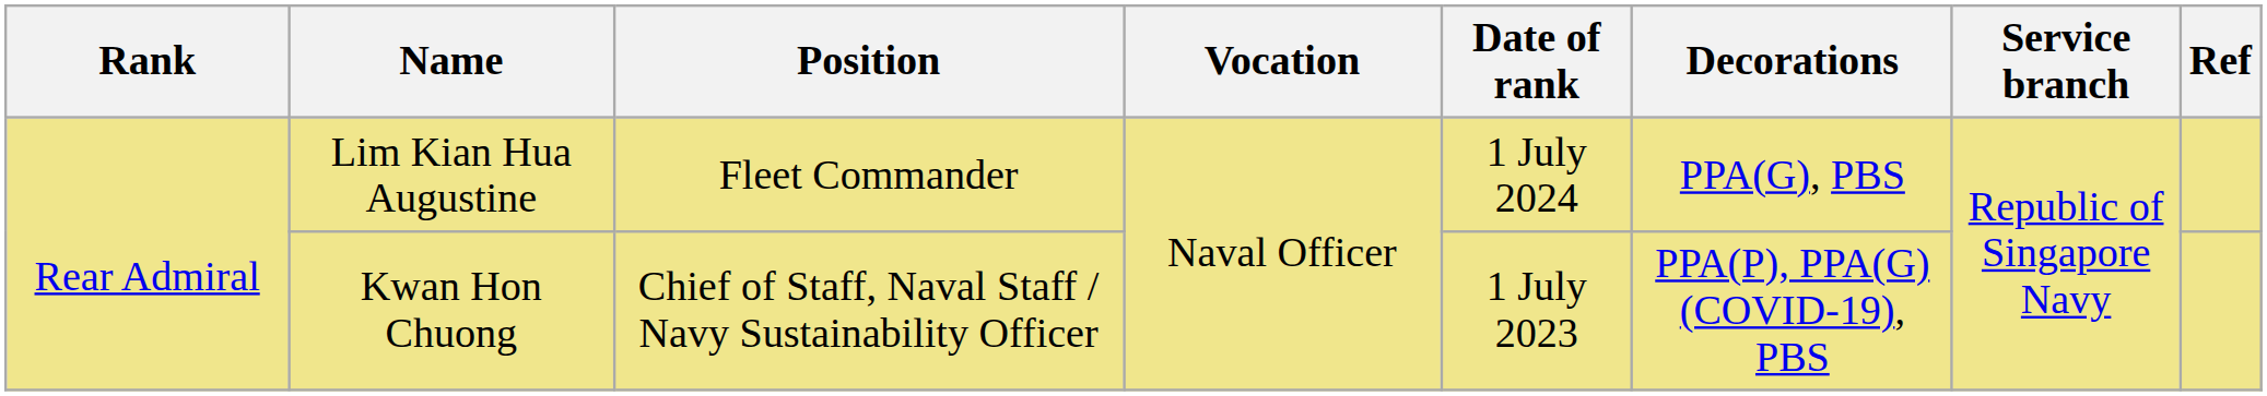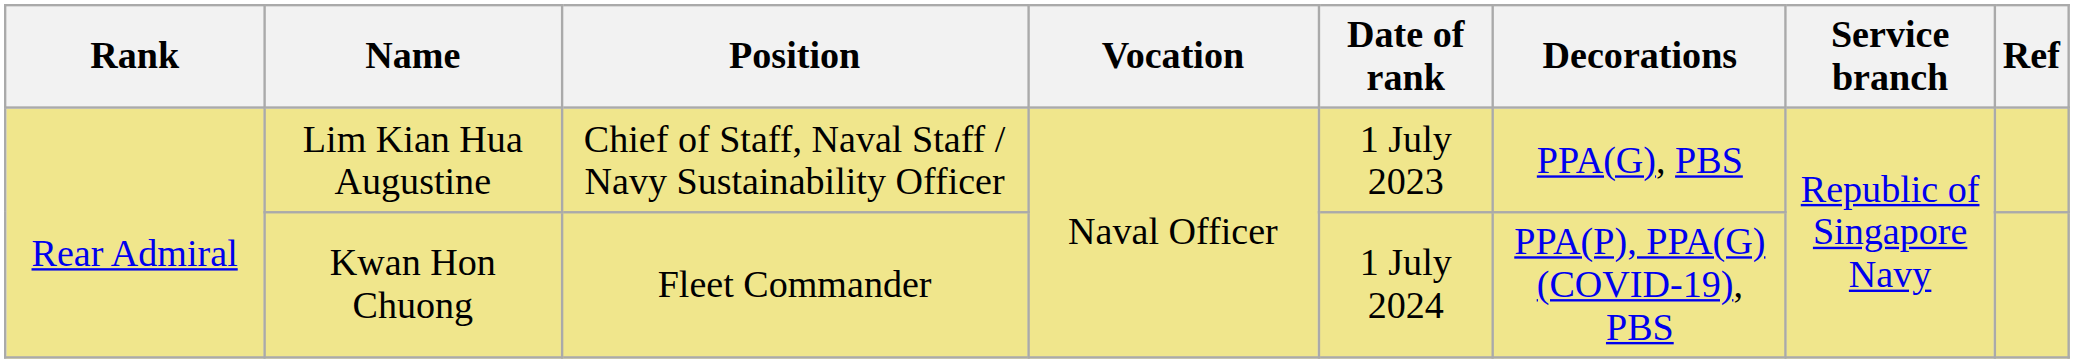Lim Kian Hua Augustine | Position: Fleet Commander -> Chief of Staff, Naval Staff / Navy Sustainability Officer
Lim Kian Hua Augustine | Date of rank: 1 July 2024 -> 1 July 2023
Kwan Hon Chuong | Position: Chief of Staff, Naval Staff / Navy Sustainability Officer -> Fleet Commander
Kwan Hon Chuong | Date of rank: 1 July 2023 -> 1 July 2024
